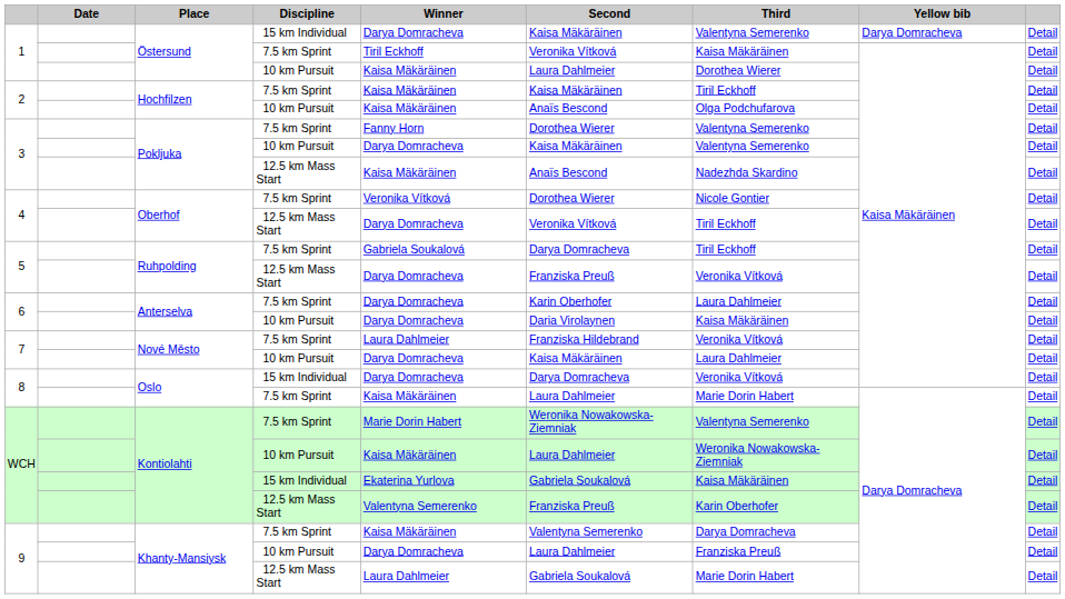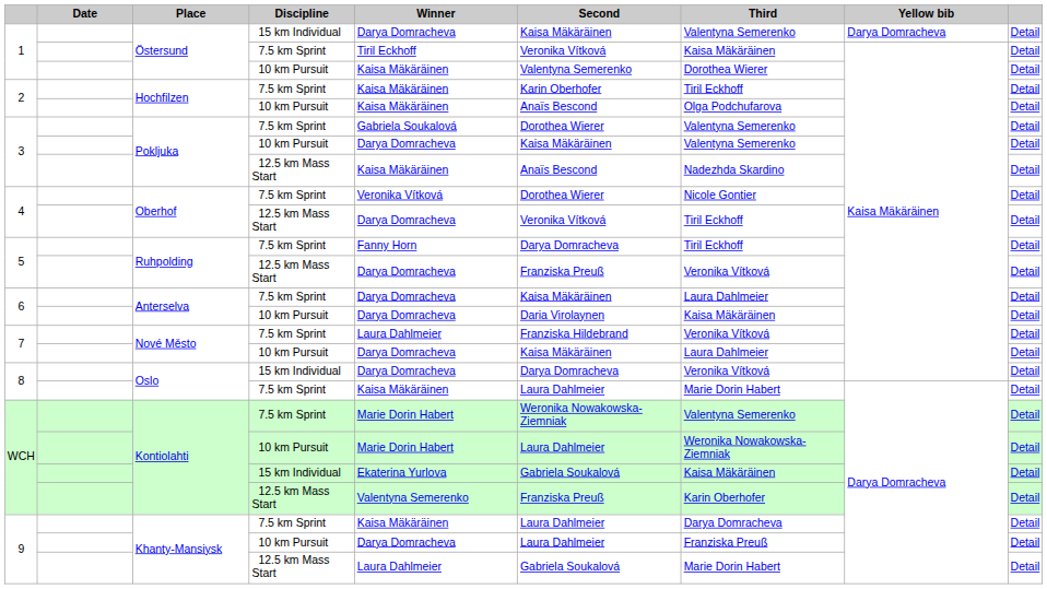1 / 10 km Pursuit | Second: Laura Dahlmeier -> Valentyna Semerenko
2 / 7.5 km Sprint | Second: Kaisa Mäkäräinen -> Karin Oberhofer
3 / 7.5 km Sprint | Winner: Fanny Horn -> Gabriela Soukalová
5 / 7.5 km Sprint | Winner: Gabriela Soukalová -> Fanny Horn
6 / 7.5 km Sprint | Second: Karin Oberhofer -> Kaisa Mäkäräinen
WCH / 10 km Pursuit | Winner: Kaisa Mäkäräinen -> Marie Dorin Habert
9 / 7.5 km Sprint | Second: Valentyna Semerenko -> Laura Dahlmeier
